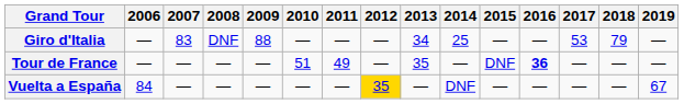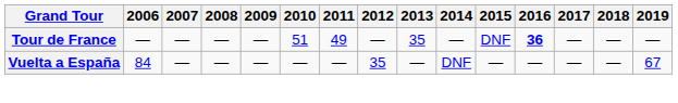- row: Giro d'Italia | — | 83 | DNF | 88 | — | — | — | 34 | 25 | — | — | 53 | 79 | —
Vuelta a España | 2012: gold background -> no background
